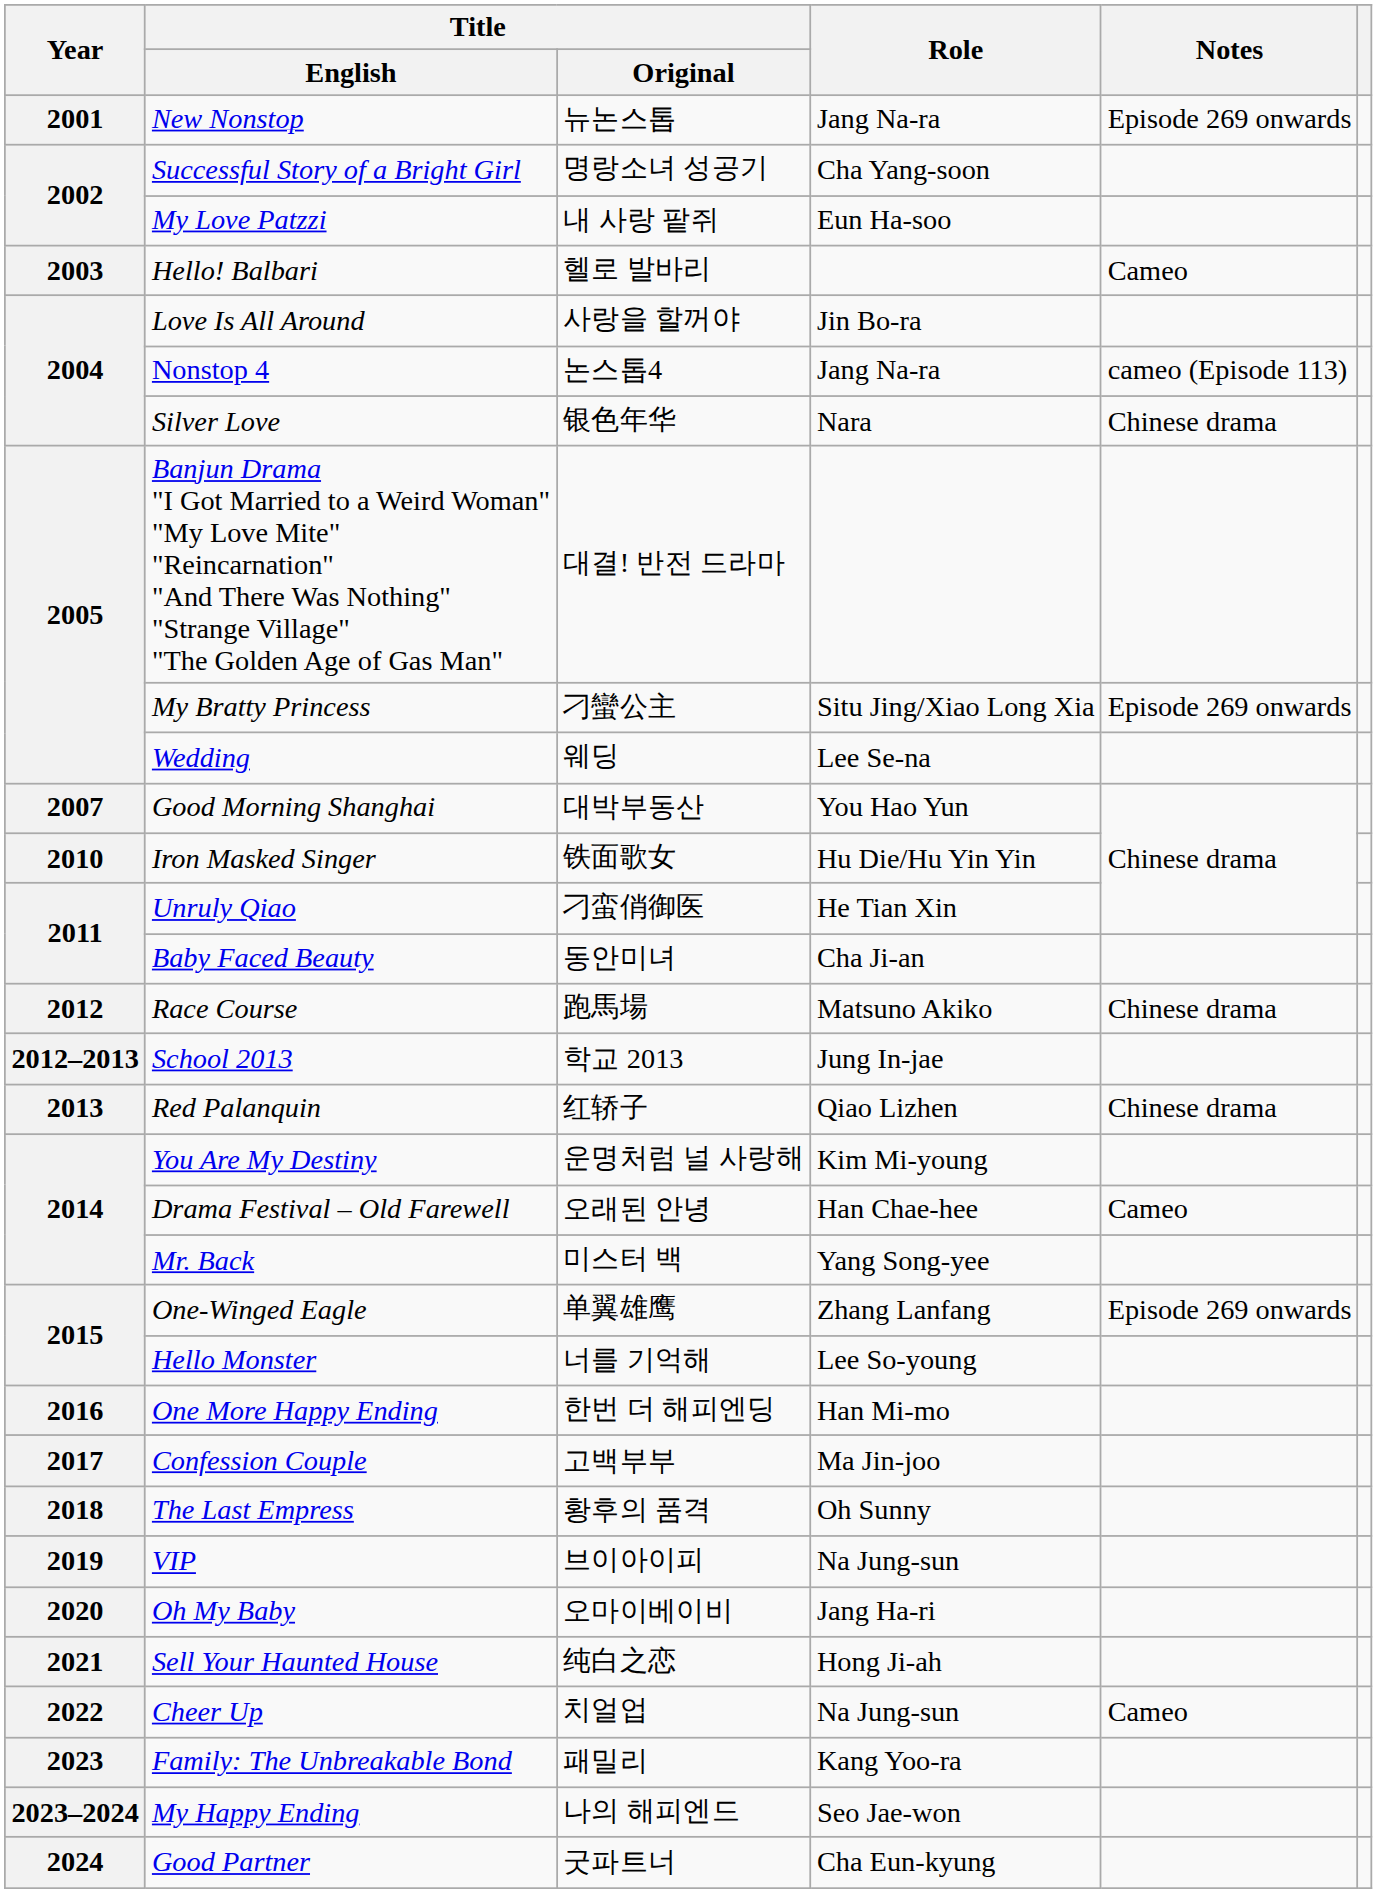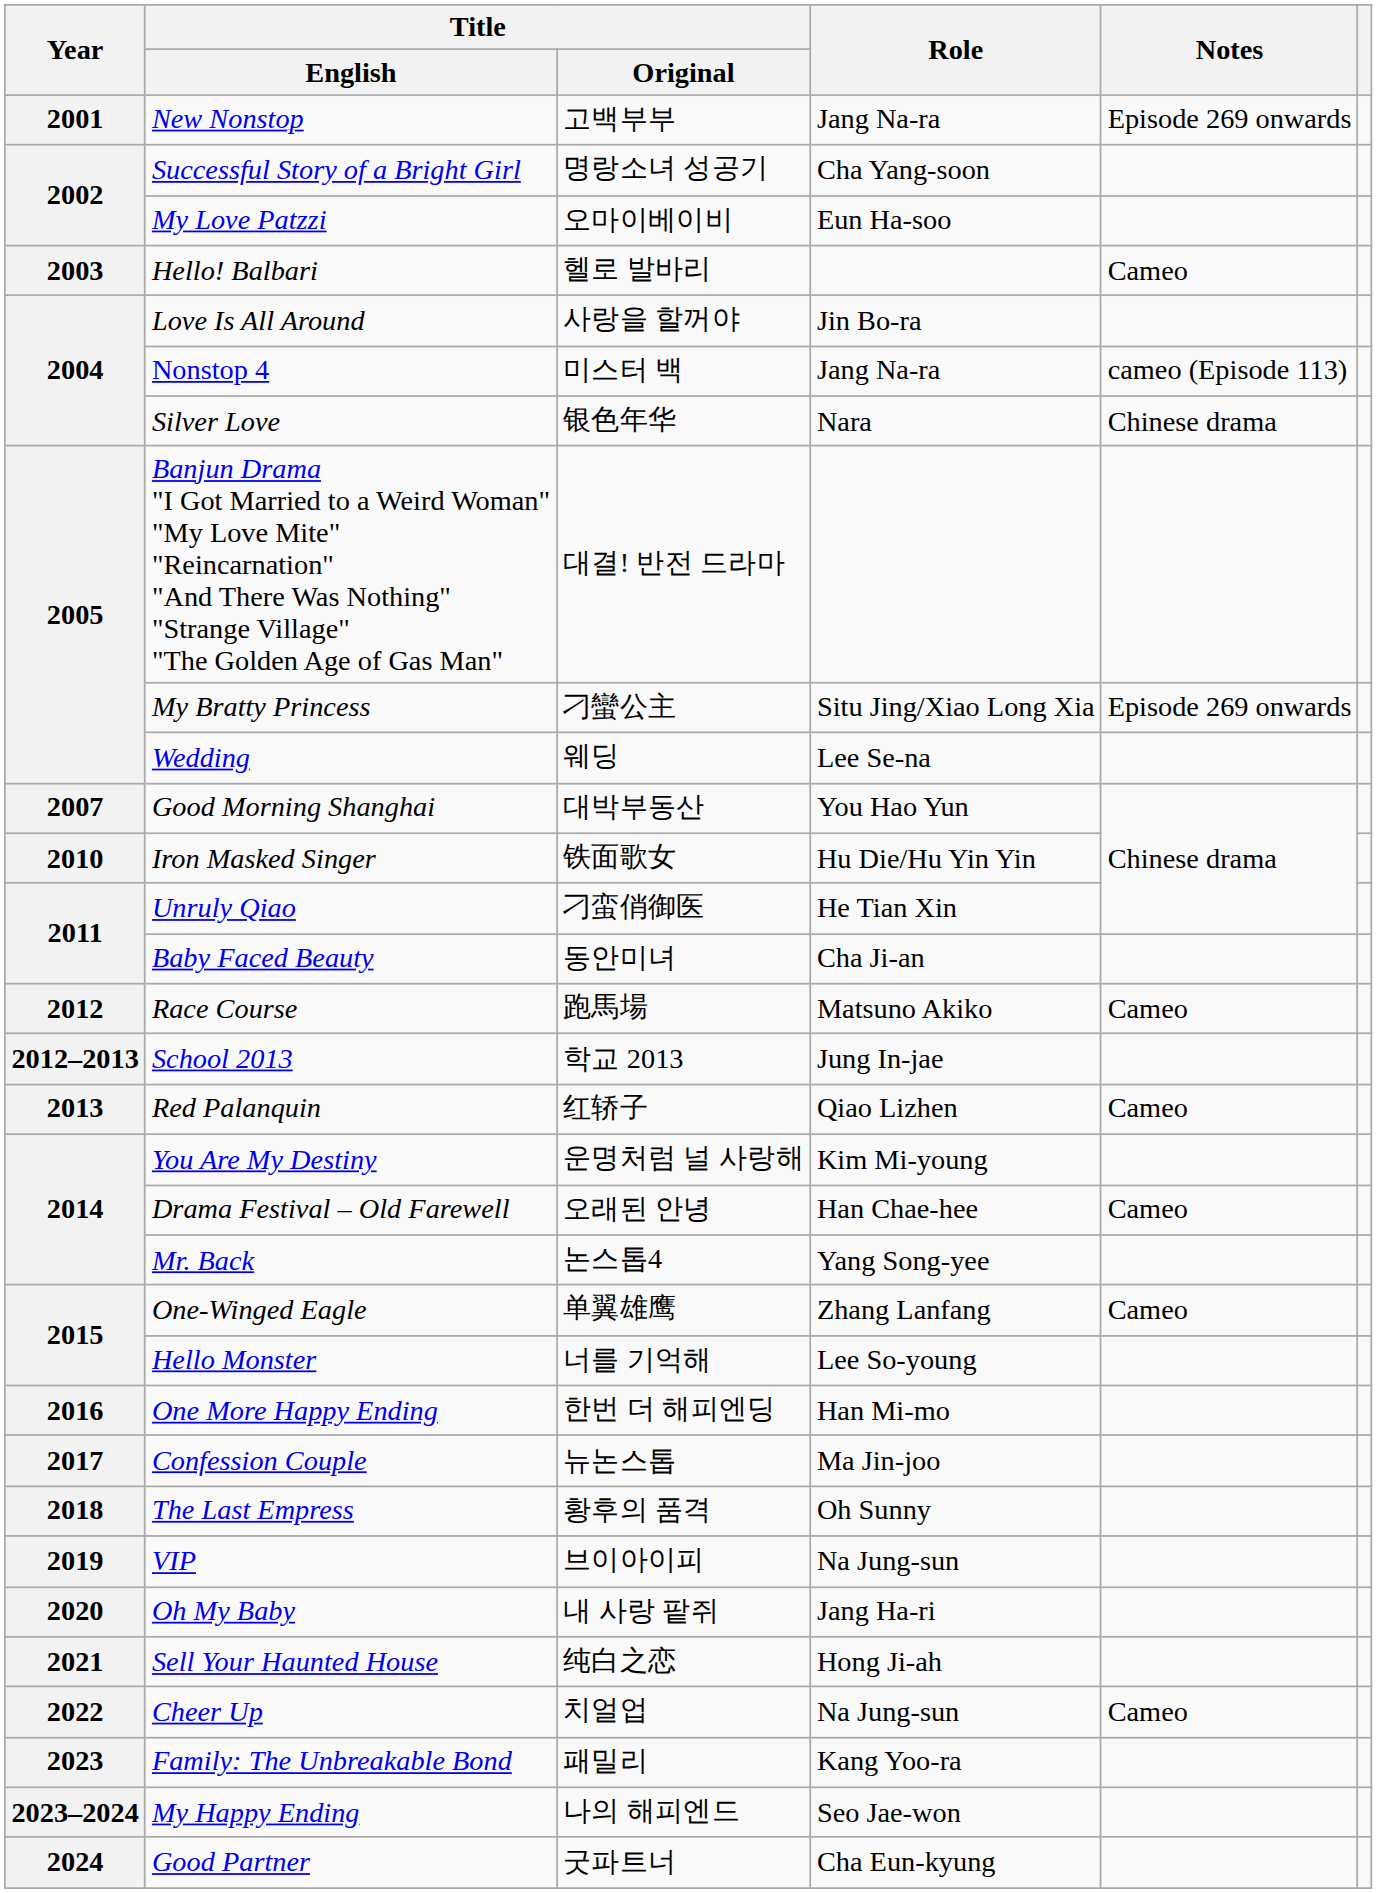New Nonstop | Title / Original: 뉴논스톱 -> 고백부부
My Love Patzzi | Title / Original: 내 사랑 팥쥐 -> 오마이베이비
Nonstop 4 | Title / Original: 논스톱4 -> 미스터 백
Race Course | Notes: Chinese drama -> Cameo
Red Palanquin | Notes: Chinese drama -> Cameo
Mr. Back | Title / Original: 미스터 백 -> 논스톱4
One-Winged Eagle | Notes: Episode 269 onwards -> Cameo
Confession Couple | Title / Original: 고백부부 -> 뉴논스톱
Oh My Baby | Title / Original: 오마이베이비 -> 내 사랑 팥쥐
